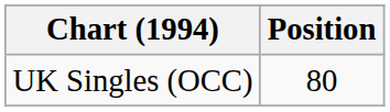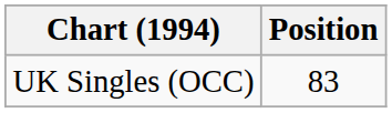UK Singles (OCC) | Position: 80 -> 83
